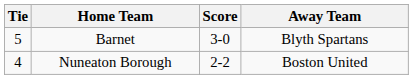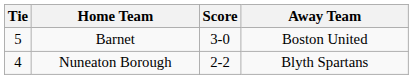Barnet | Away Team: Blyth Spartans -> Boston United
Nuneaton Borough | Away Team: Boston United -> Blyth Spartans
